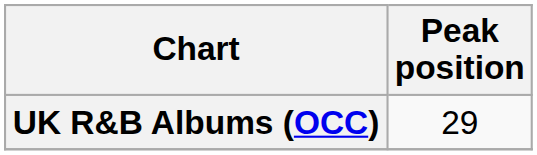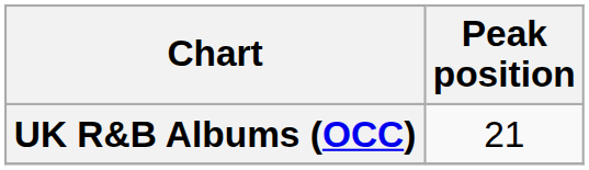UK R&B Albums (OCC) | Peak position: 29 -> 21
